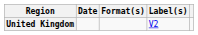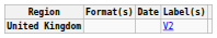columns swapped: Date <-> Format(s)
